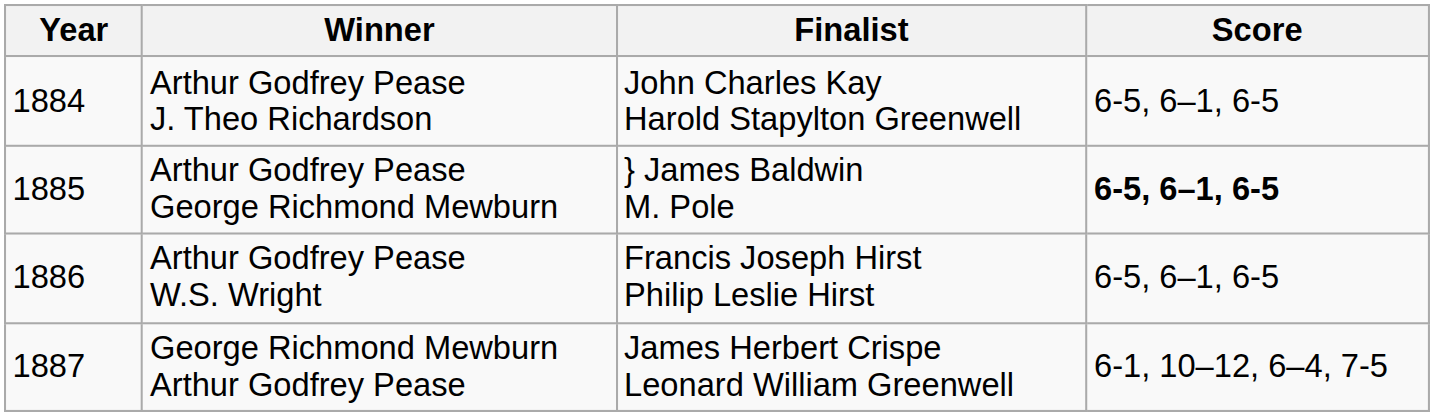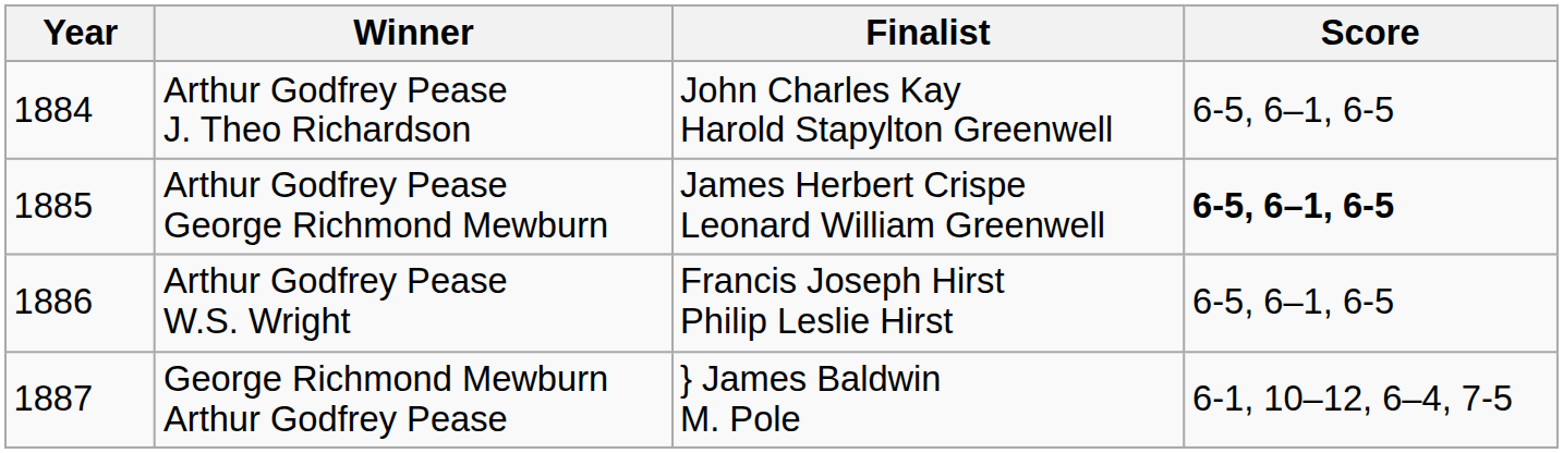Arthur Godfrey Pease George Richmond Mewburn | Finalist: } James Baldwin M. Pole -> James Herbert Crispe Leonard William Greenwell
George Richmond Mewburn Arthur Godfrey Pease | Finalist: James Herbert Crispe Leonard William Greenwell -> } James Baldwin M. Pole
